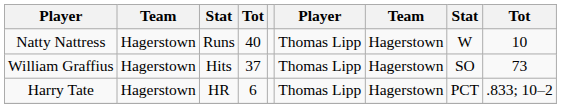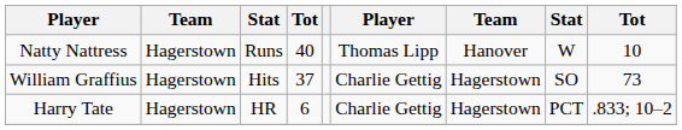Natty Nattress | column 7: Hagerstown -> Hanover
William Graffius | column 6: Thomas Lipp -> Charlie Gettig
Harry Tate | column 6: Thomas Lipp -> Charlie Gettig
